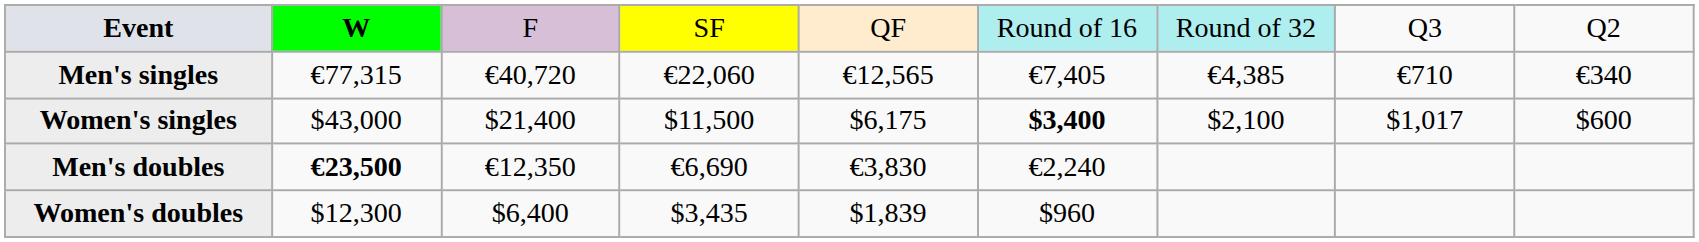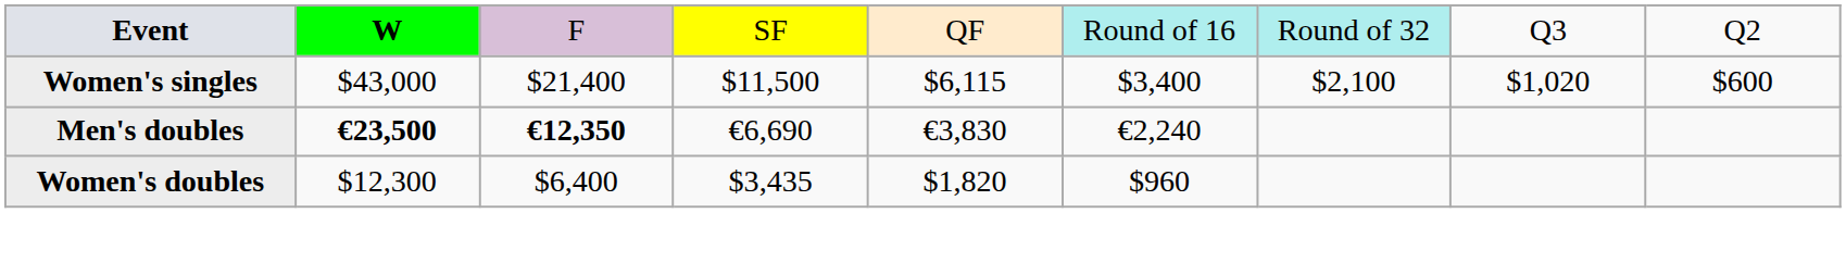- row: Men's singles | €77,315 | €40,720 | €22,060 | €12,565 | €7,405 | €4,385 | €710 | €340
Women's singles | column 5: $6,175 -> $6,115
Women's singles | column 6: bold -> normal
Women's singles | column 8: $1,017 -> $1,020
Men's doubles | column 3: normal -> bold
Women's doubles | column 5: $1,839 -> $1,820
